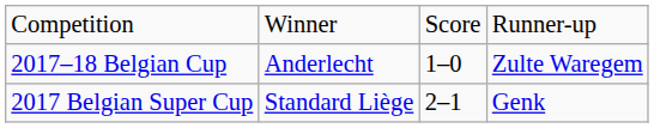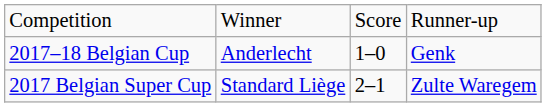2017–18 Belgian Cup | column 4: Zulte Waregem -> Genk
2017 Belgian Super Cup | column 4: Genk -> Zulte Waregem
